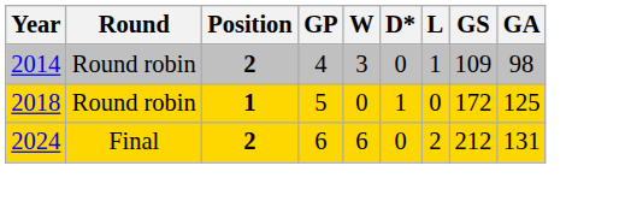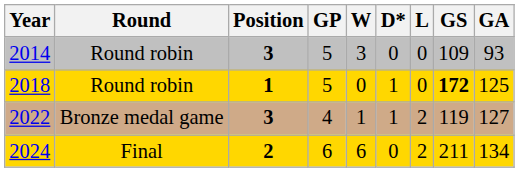2014 | Position: 2 -> 3
2014 | GP: 4 -> 5
2014 | L: 1 -> 0
2014 | GA: 98 -> 93
2018 | GS: normal -> bold
+ row: 2022 | Bronze medal game | 3 | 4 | 1 | 1 | 2 | 119 | 127
2024 | GS: 212 -> 211
2024 | GA: 131 -> 134
